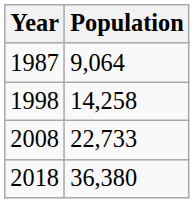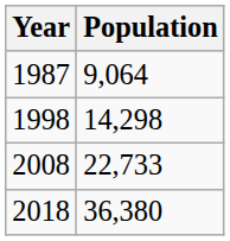1998 | Population: 14,258 -> 14,298
